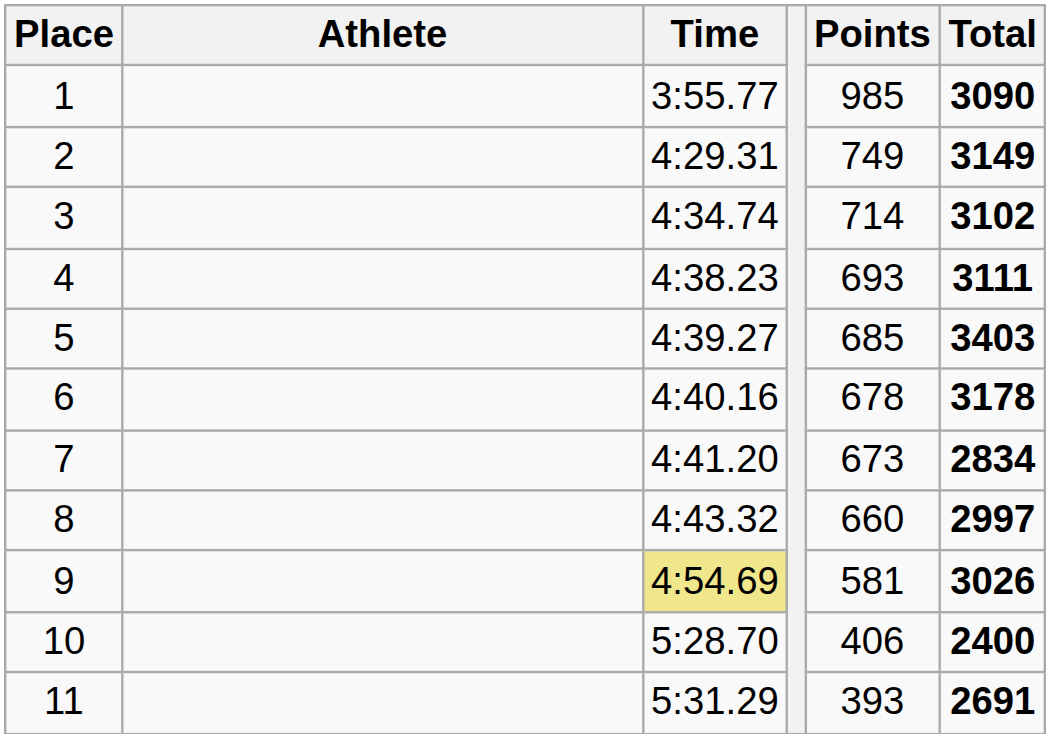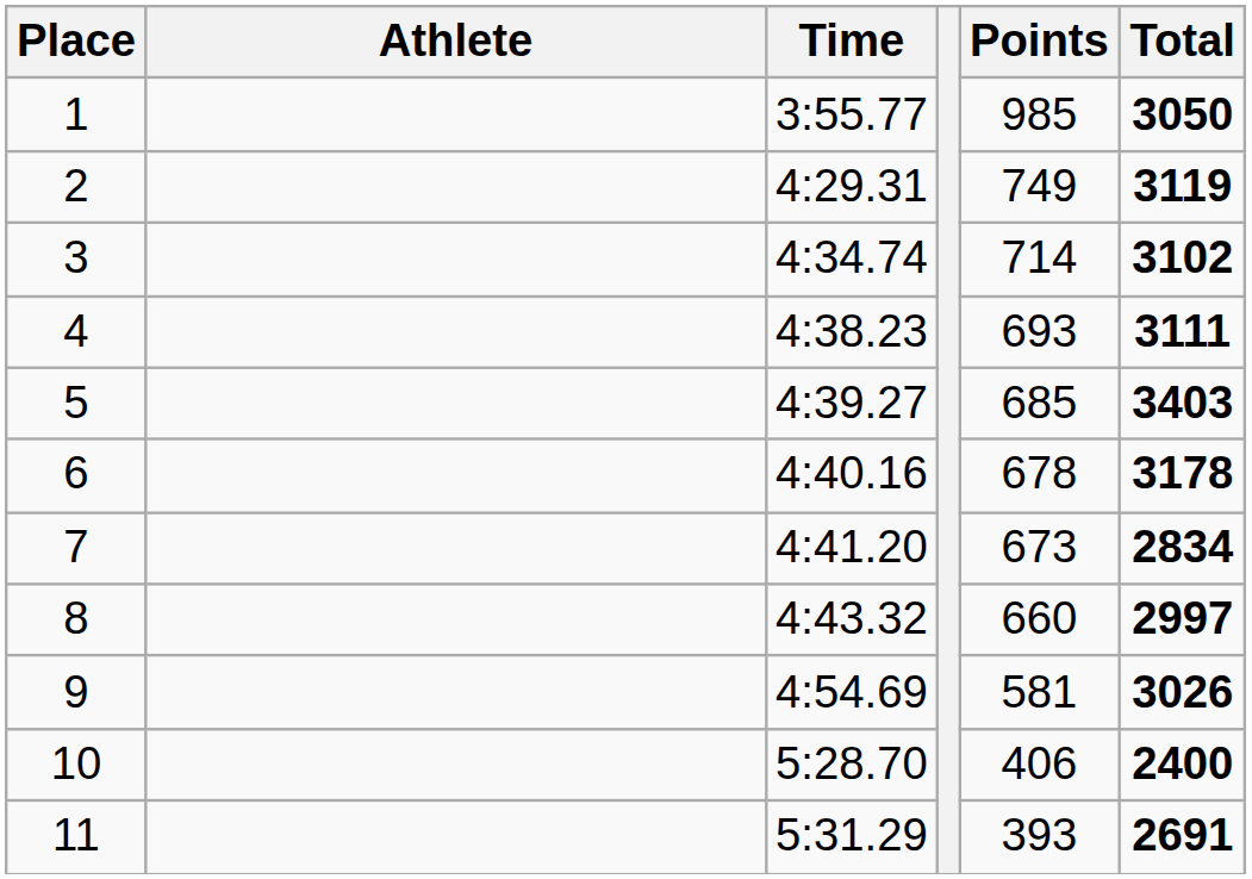1 | Total: 3090 -> 3050
2 | Total: 3149 -> 3119
9 | Time: khaki background -> no background
